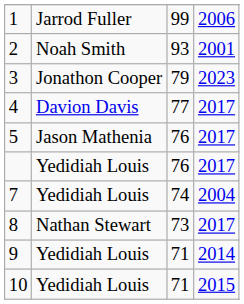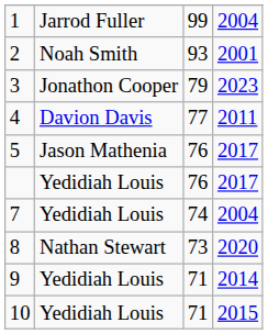1 | column 4: 2006 -> 2004
4 | column 4: 2017 -> 2011
8 | column 4: 2017 -> 2020
